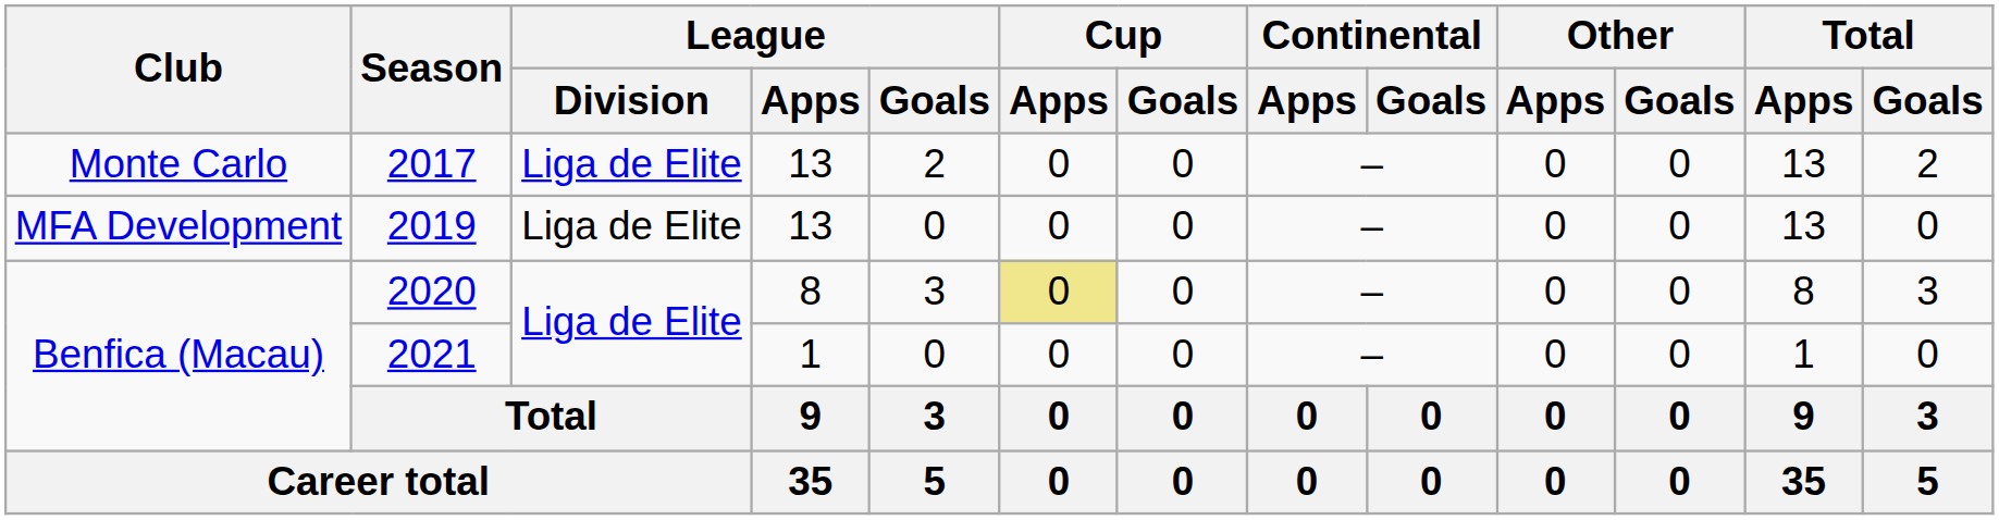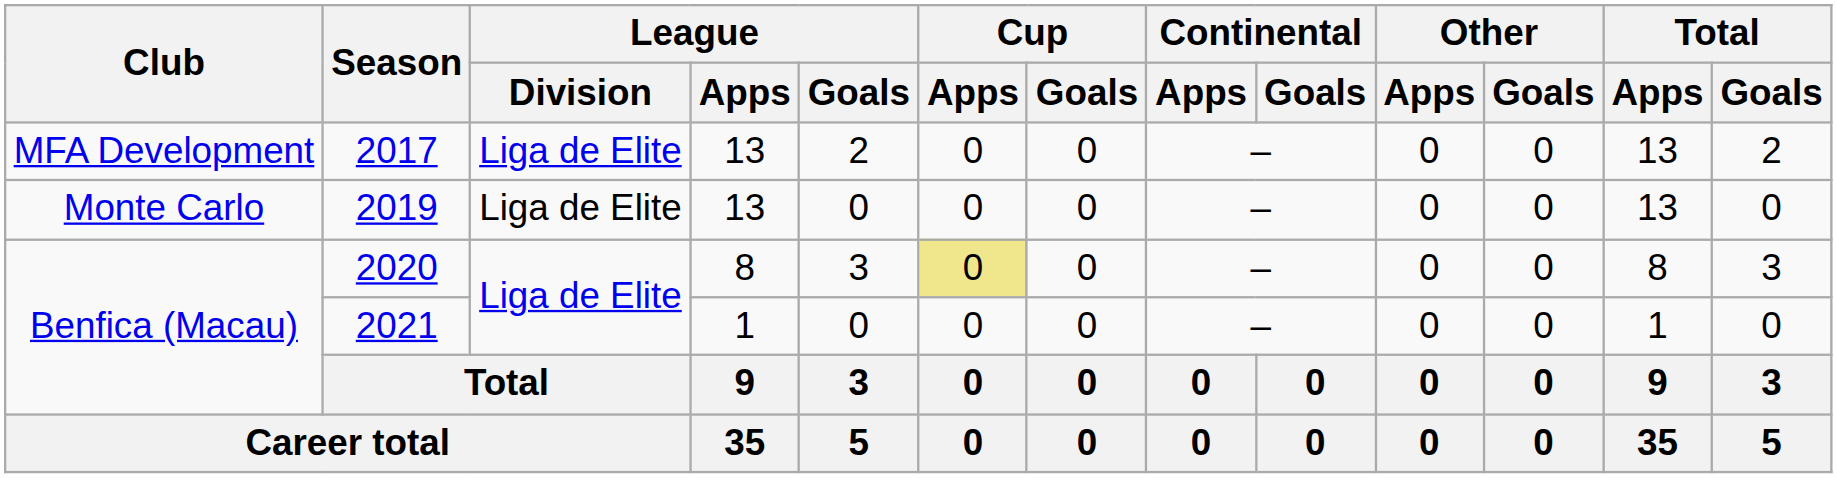2017 | Club: Monte Carlo -> MFA Development
2019 | Club: MFA Development -> Monte Carlo
